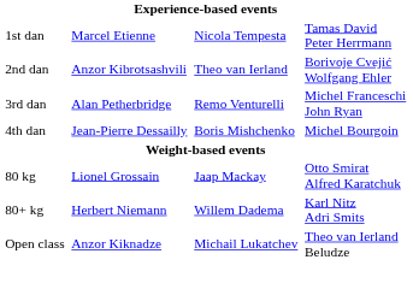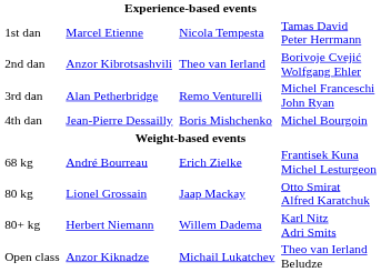+ row: 68 kg | André Bourreau | Erich Zielke | Frantisek Kuna Michel Lesturgeon
